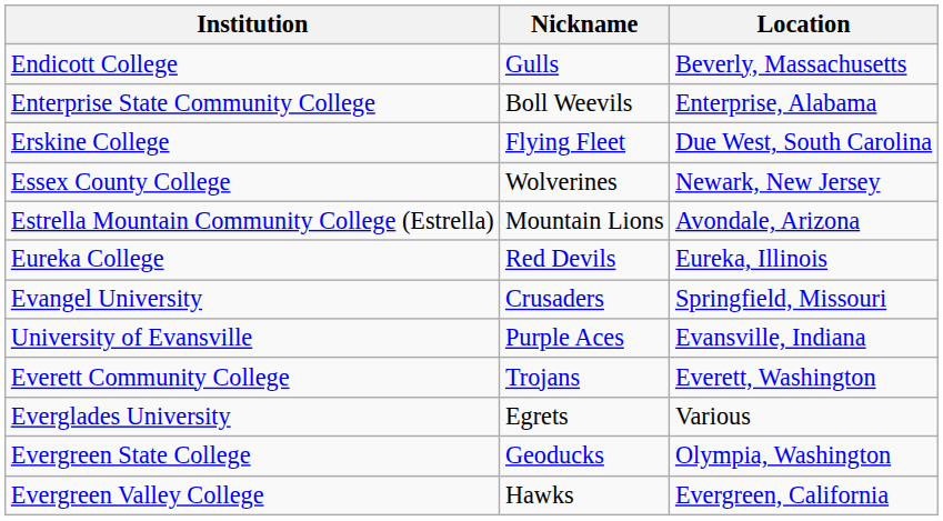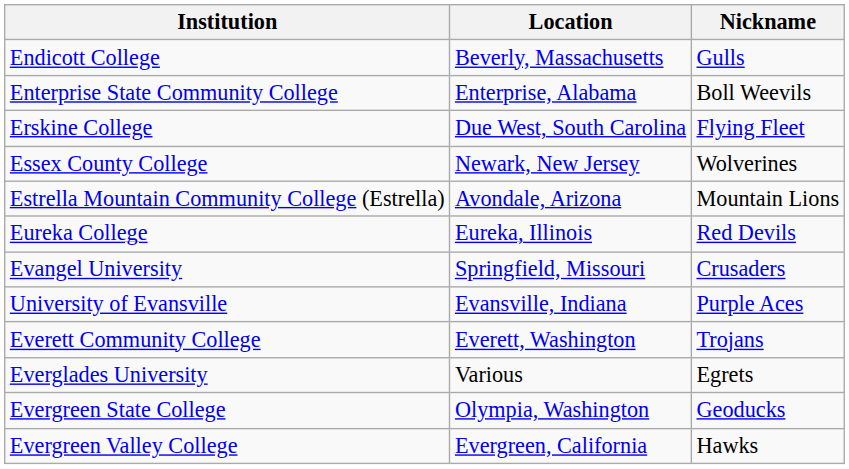columns swapped: Nickname <-> Location
